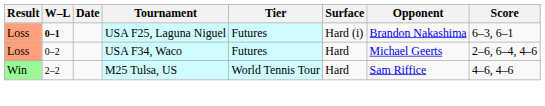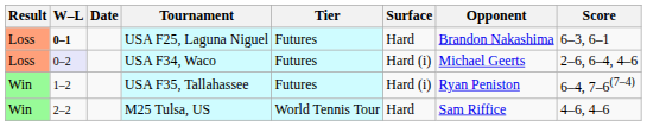USA F25, Laguna Niguel | Surface: Hard (i) -> Hard
USA F34, Waco | W–L: no background -> lavender background
USA F34, Waco | Surface: Hard -> Hard (i)
+ row: Win | 1–2 | USA F35, Tallahassee | Futures | Hard (i) | Ryan Peniston | 6–4, 7–6(7–4)
